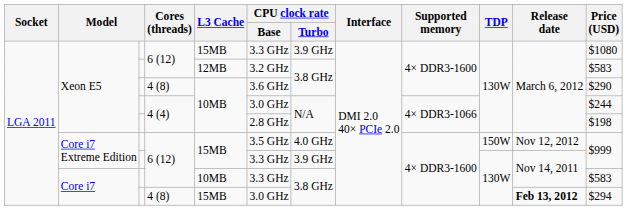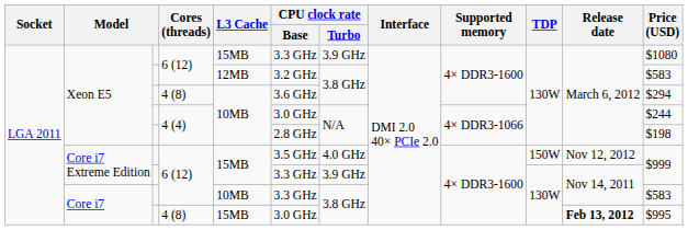Xeon E5 / 4 (8) | Price (USD): $290 -> $294
Core i7 / 4 (8) | Price (USD): $294 -> $995
